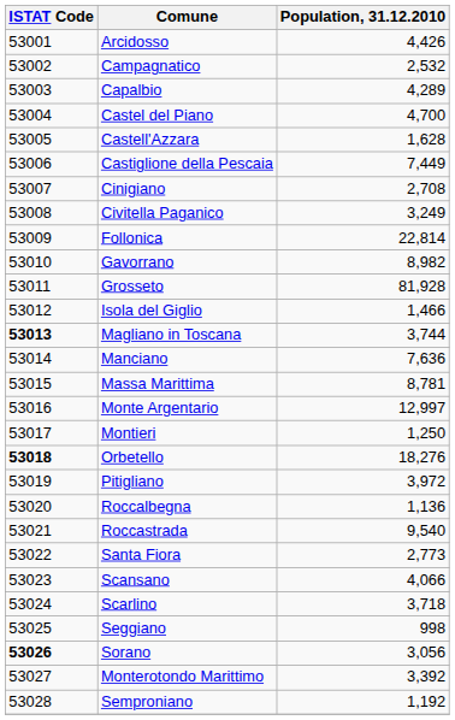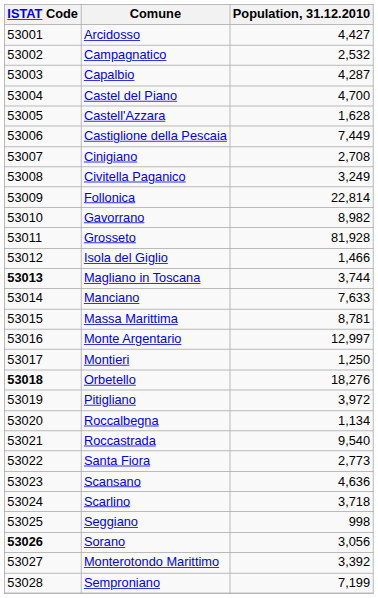Arcidosso | Population, 31.12.2010: 4,426 -> 4,427
Capalbio | Population, 31.12.2010: 4,289 -> 4,287
Manciano | Population, 31.12.2010: 7,636 -> 7,633
Roccalbegna | Population, 31.12.2010: 1,136 -> 1,134
Scansano | Population, 31.12.2010: 4,066 -> 4,636
Semproniano | Population, 31.12.2010: 1,192 -> 7,199
